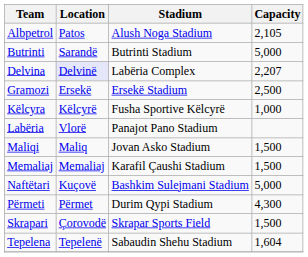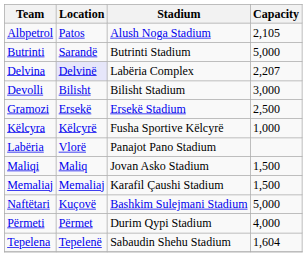+ row: Devolli | Bilisht | Bilisht Stadium | 3,000
Përmeti | Capacity: 4,300 -> 4,000
- row: Skrapari | Çorovodë | Skrapar Sports Field | 1,500
